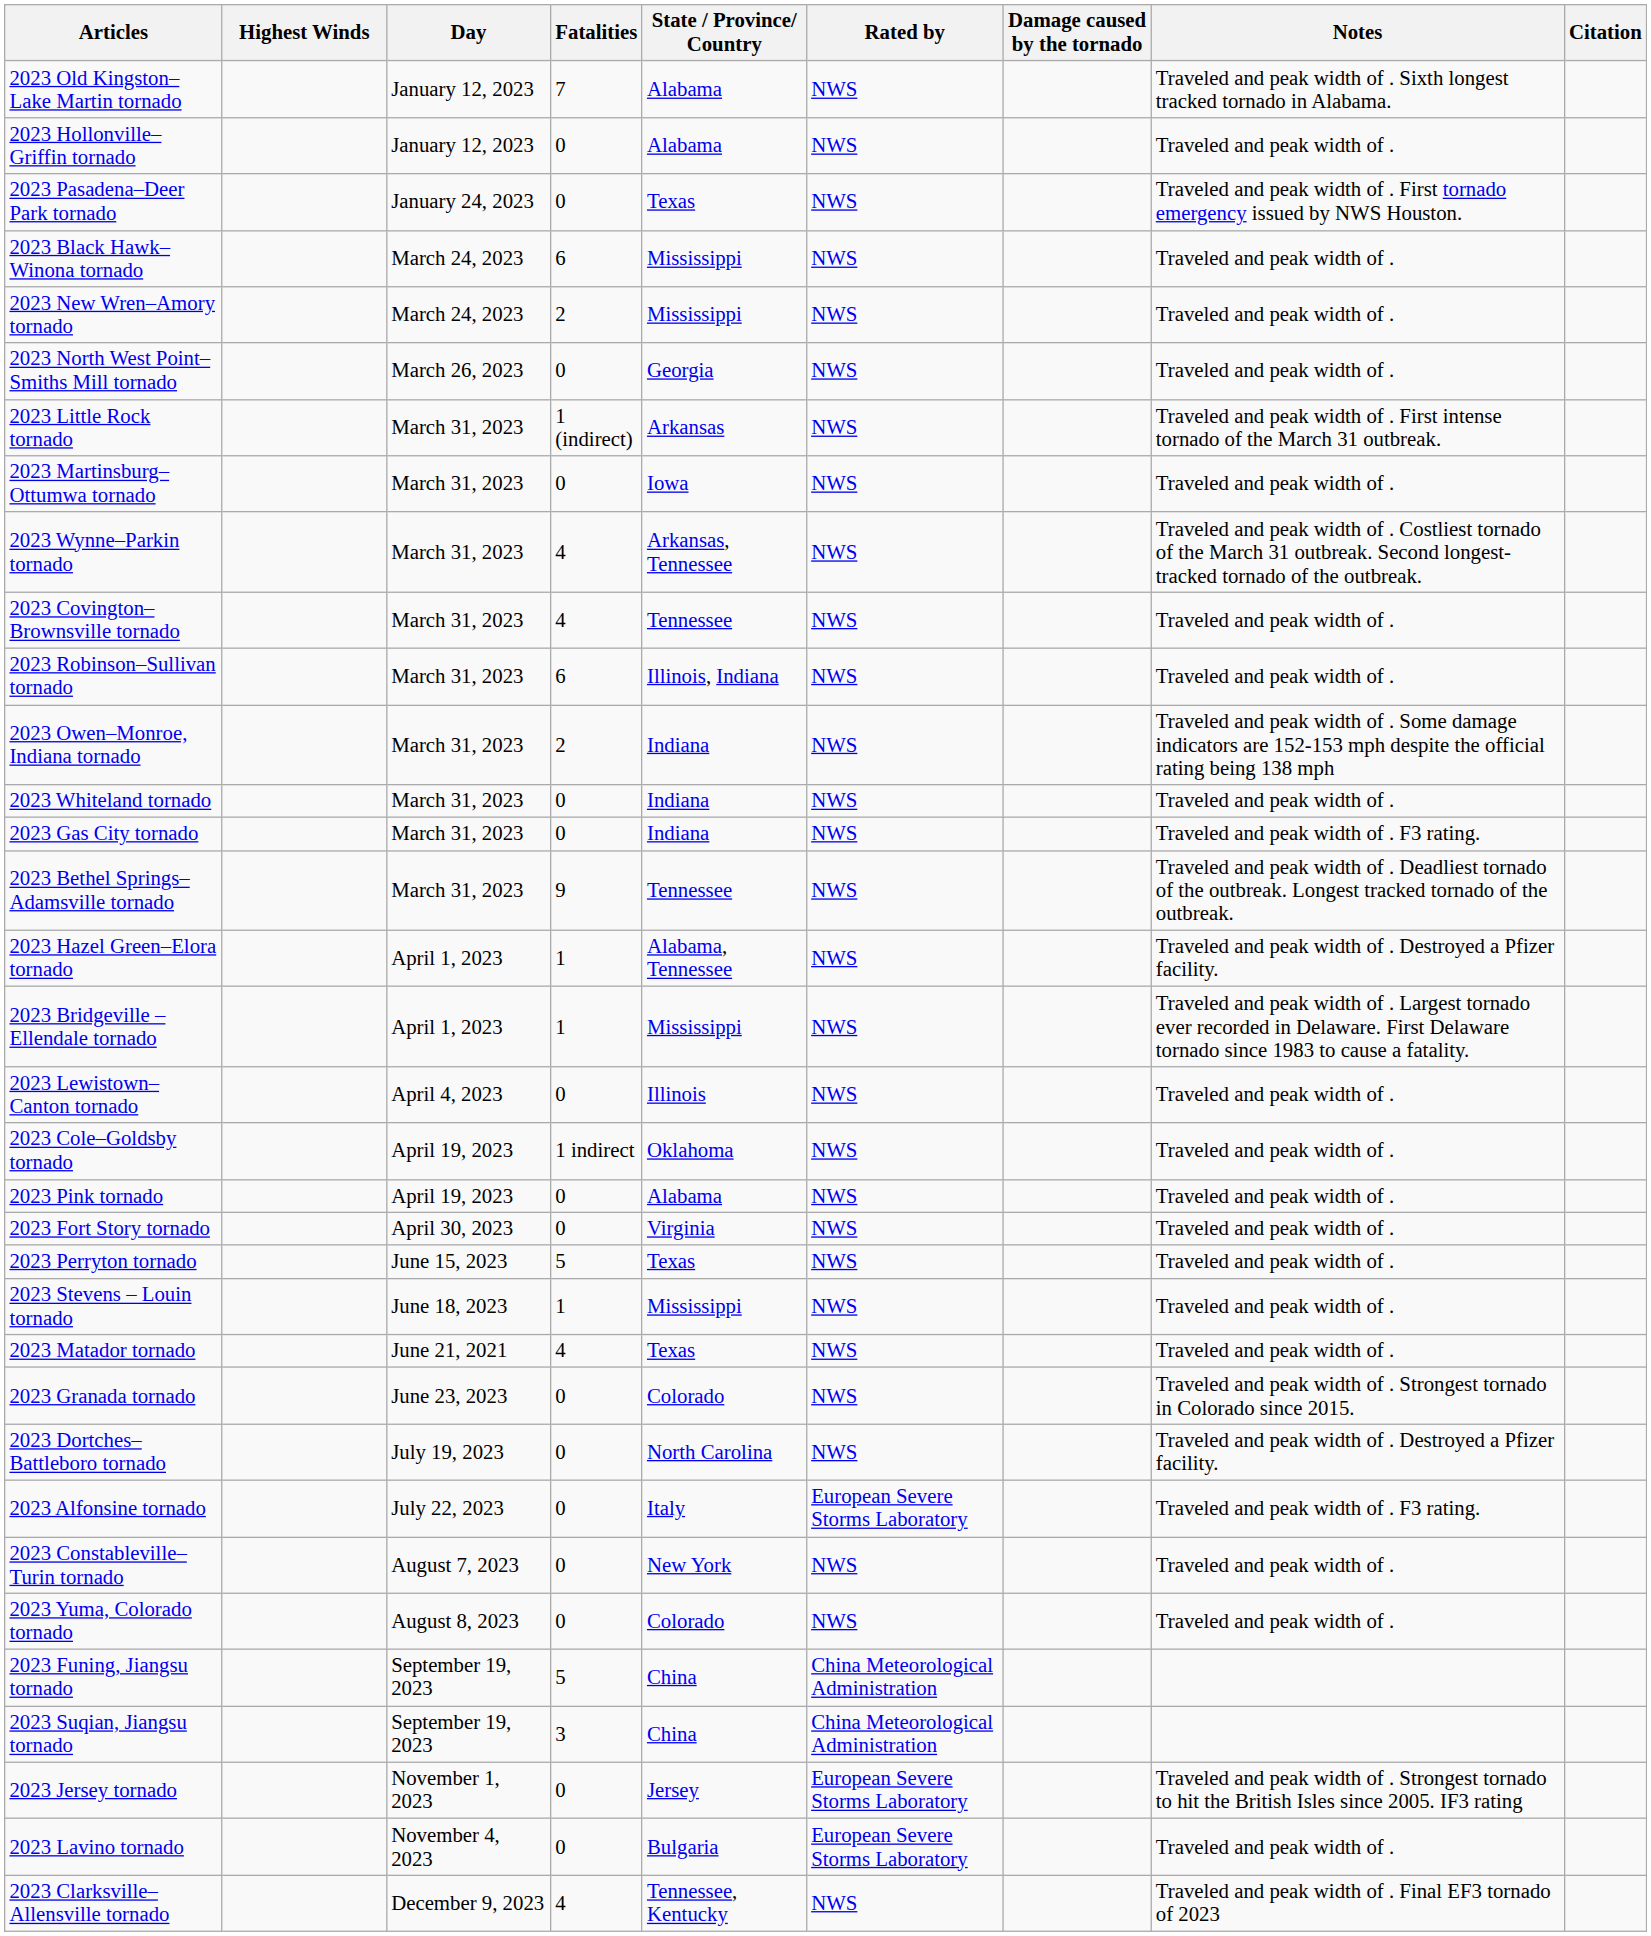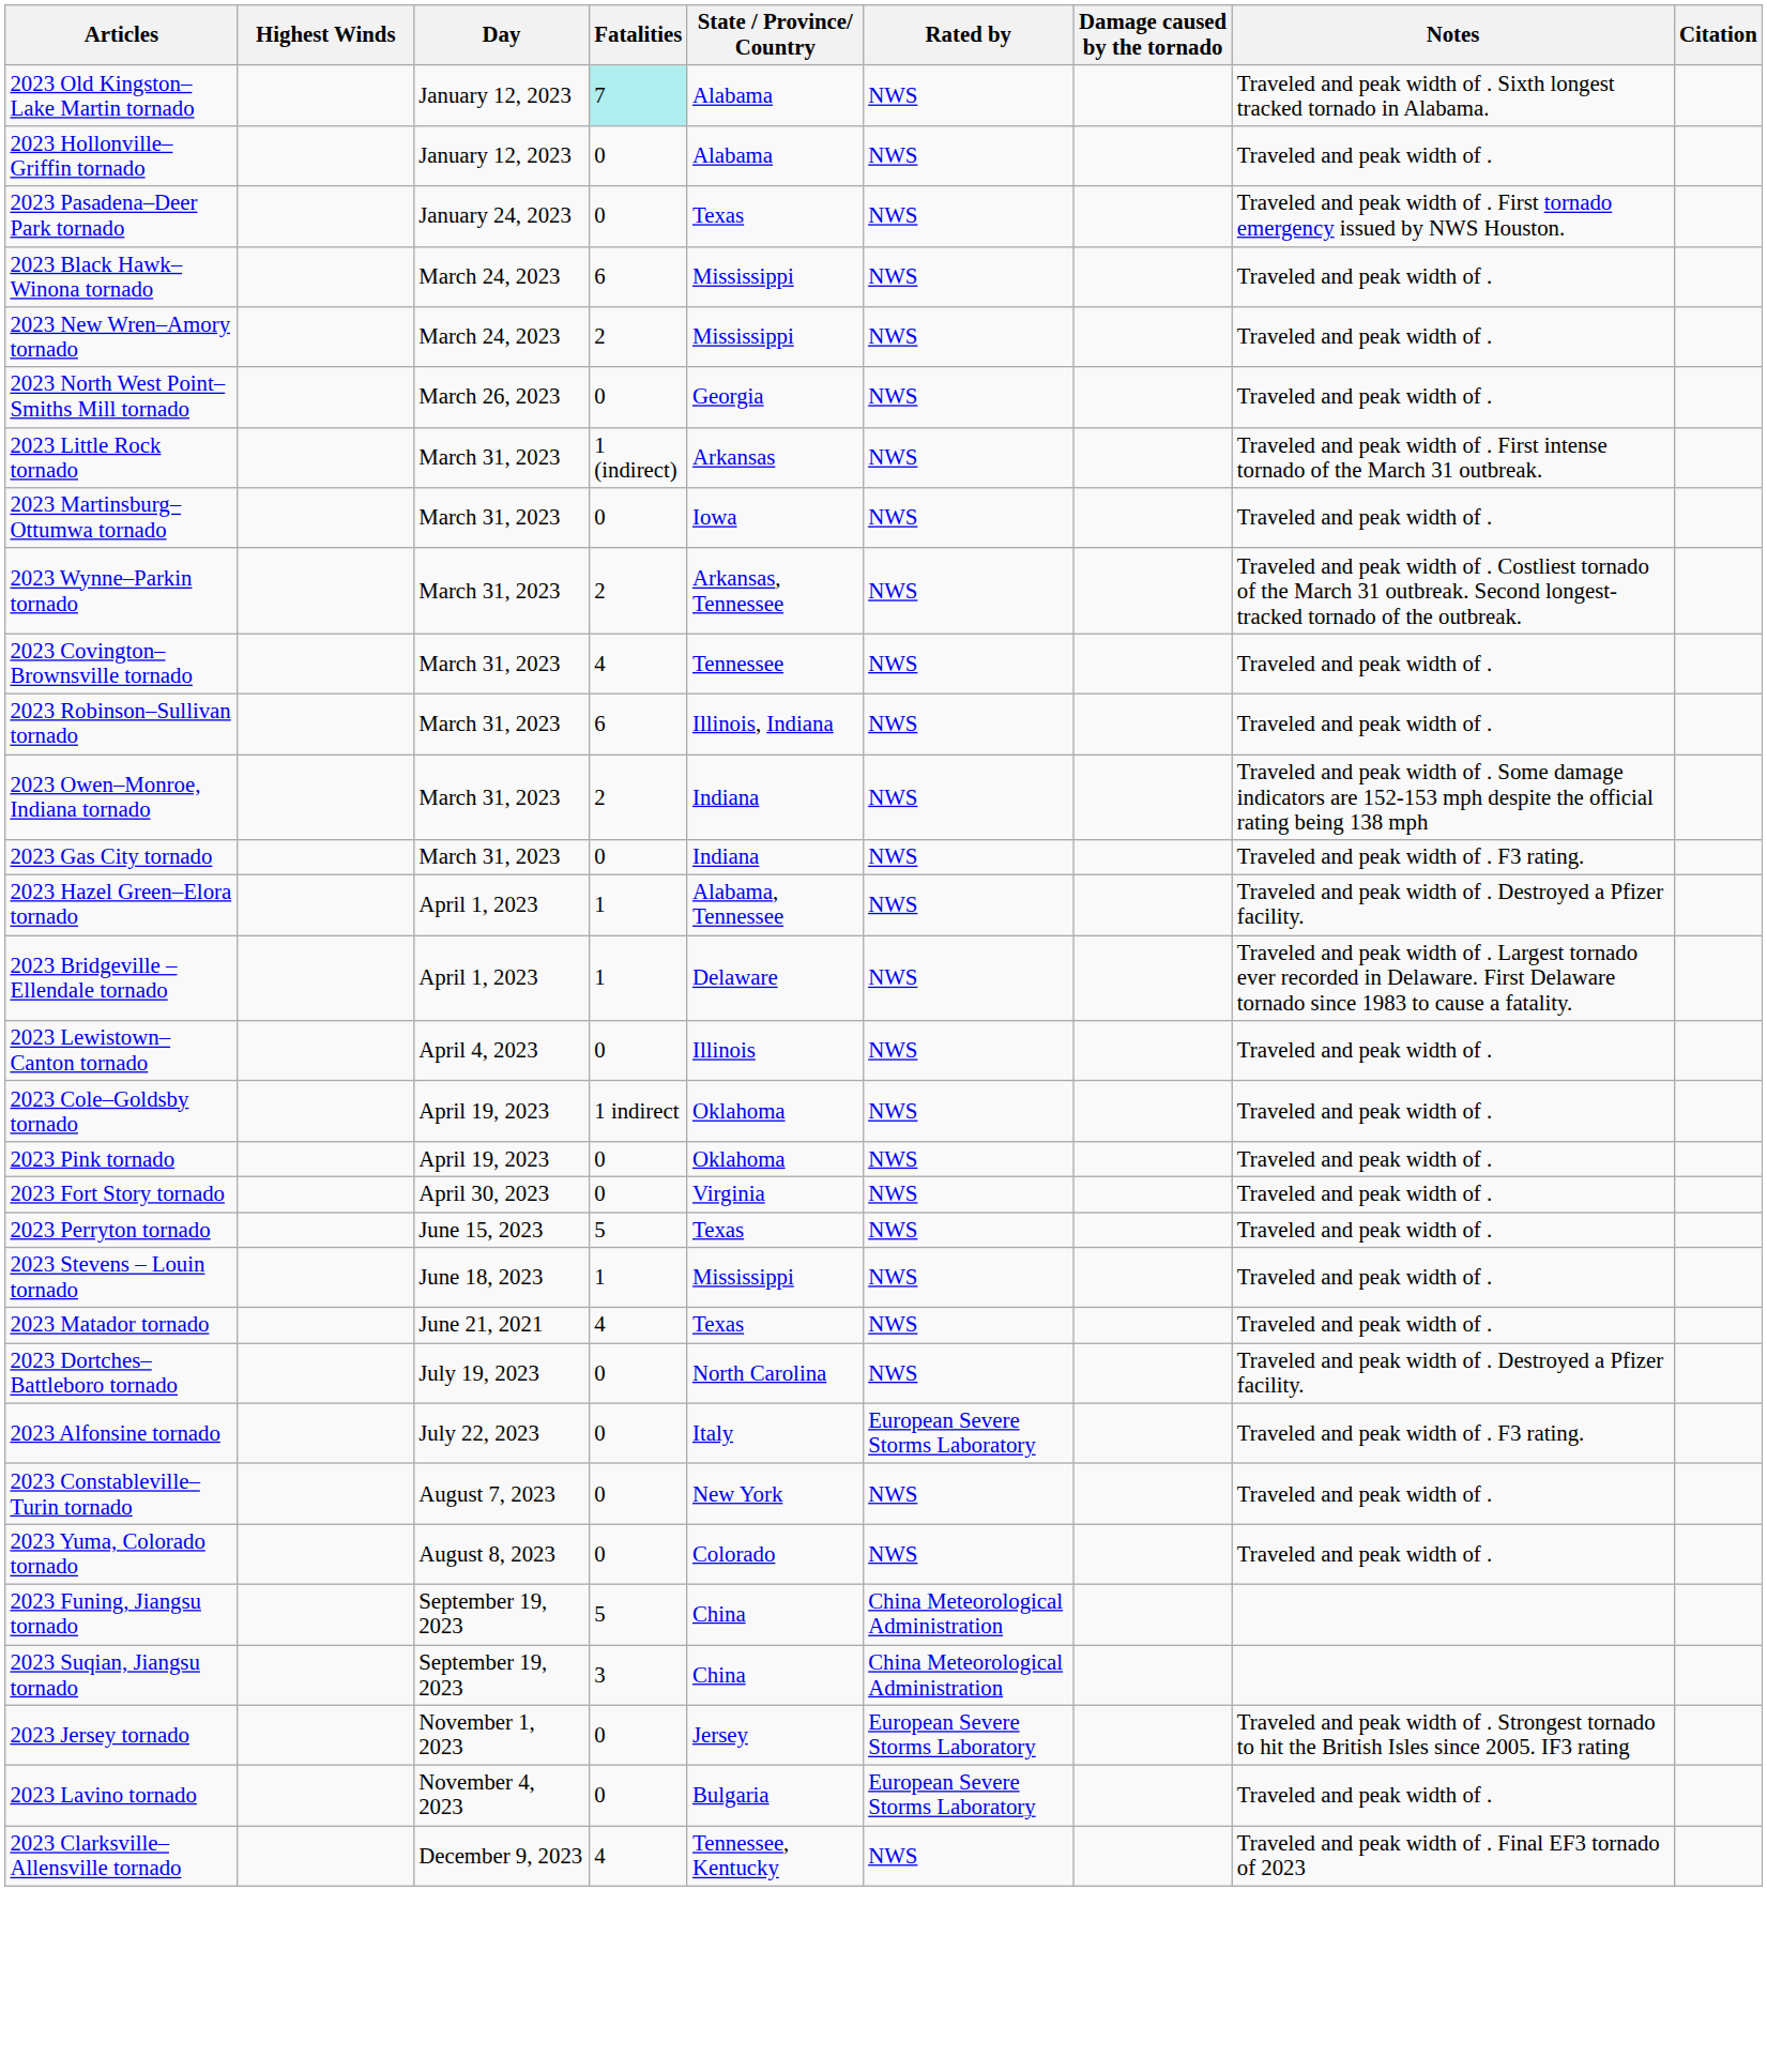2023 Old Kingston–Lake Martin tornado | Fatalities: no background -> paleturquoise background
2023 Wynne–Parkin tornado | Fatalities: 4 -> 2
- row: 2023 Whiteland tornado | March 31, 2023 | 0 | Indiana | NWS | Traveled and peak width of .
- row: 2023 Bethel Springs–Adamsville tornado | March 31, 2023 | 9 | Tennessee | NWS | Traveled and peak width of . Deadliest tornado of the outbreak. Longest tracked tornado of the outbreak.
2023 Bridgeville –Ellendale tornado | State / Province/ Country: Mississippi -> Delaware
2023 Pink tornado | State / Province/ Country: Alabama -> Oklahoma
- row: 2023 Granada tornado | June 23, 2023 | 0 | Colorado | NWS | Traveled and peak width of . Strongest tornado in Colorado since 2015.
